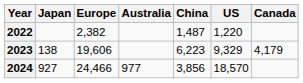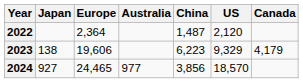2022 | Europe: 2,382 -> 2,364
2022 | US: 1,220 -> 2,120
2024 | Europe: 24,466 -> 24,465
